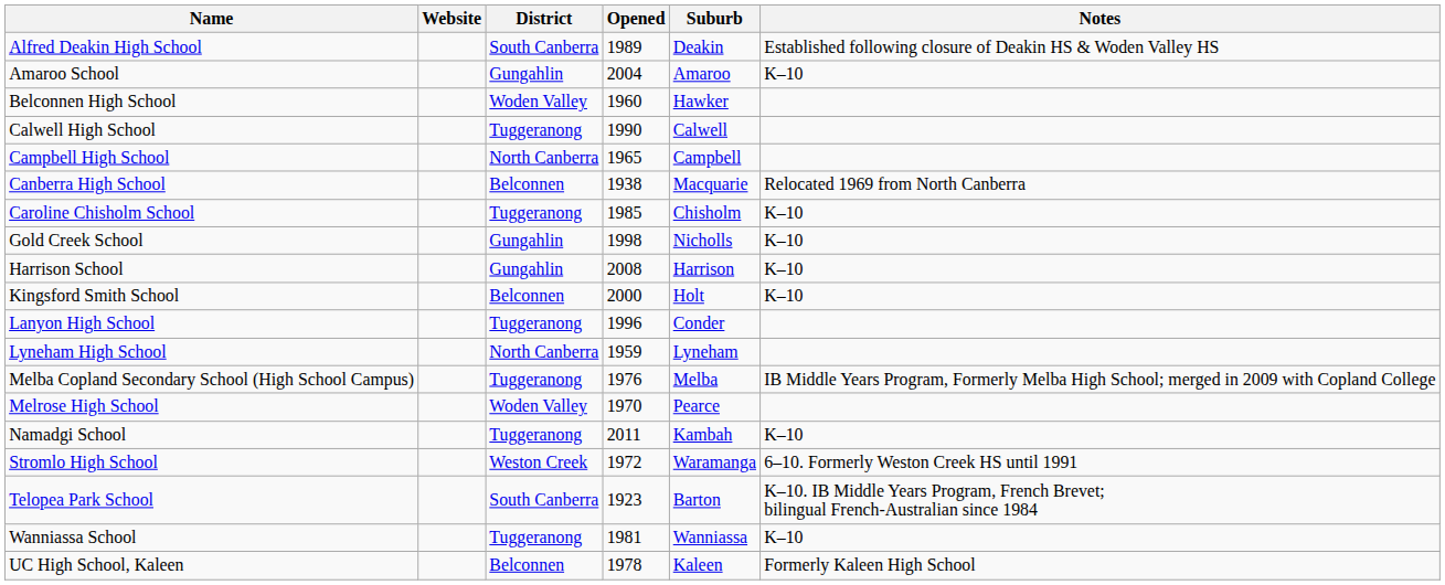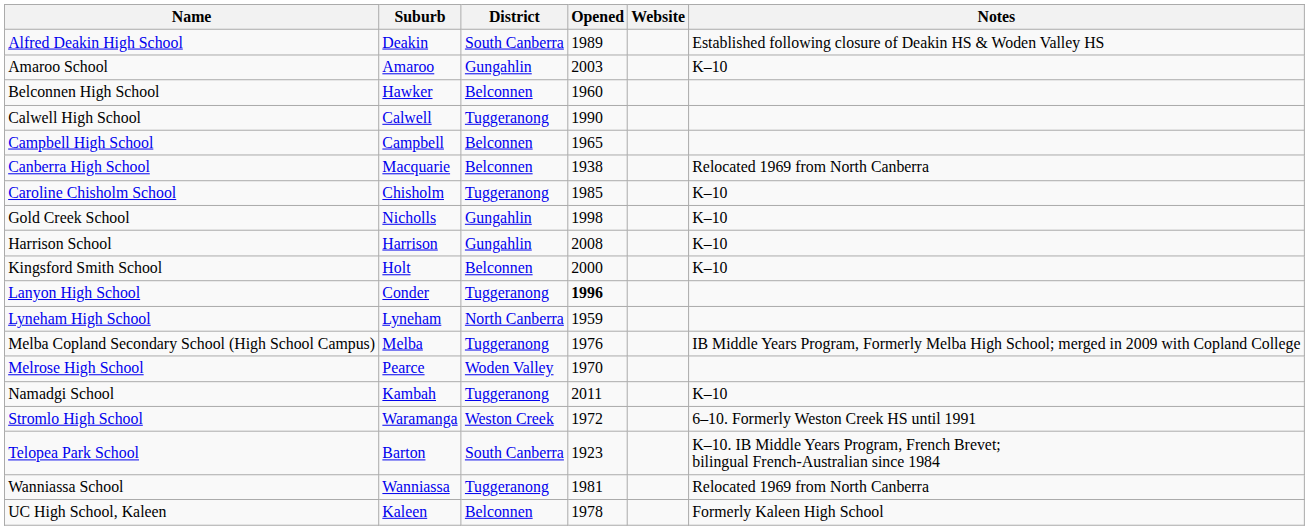columns swapped: Suburb <-> Website
Amaroo School | Opened: 2004 -> 2003
Belconnen High School | District: Woden Valley -> Belconnen
Campbell High School | District: North Canberra -> Belconnen
Lanyon High School | Opened: normal -> bold
Wanniassa School | Notes: K–10 -> Relocated 1969 from North Canberra
